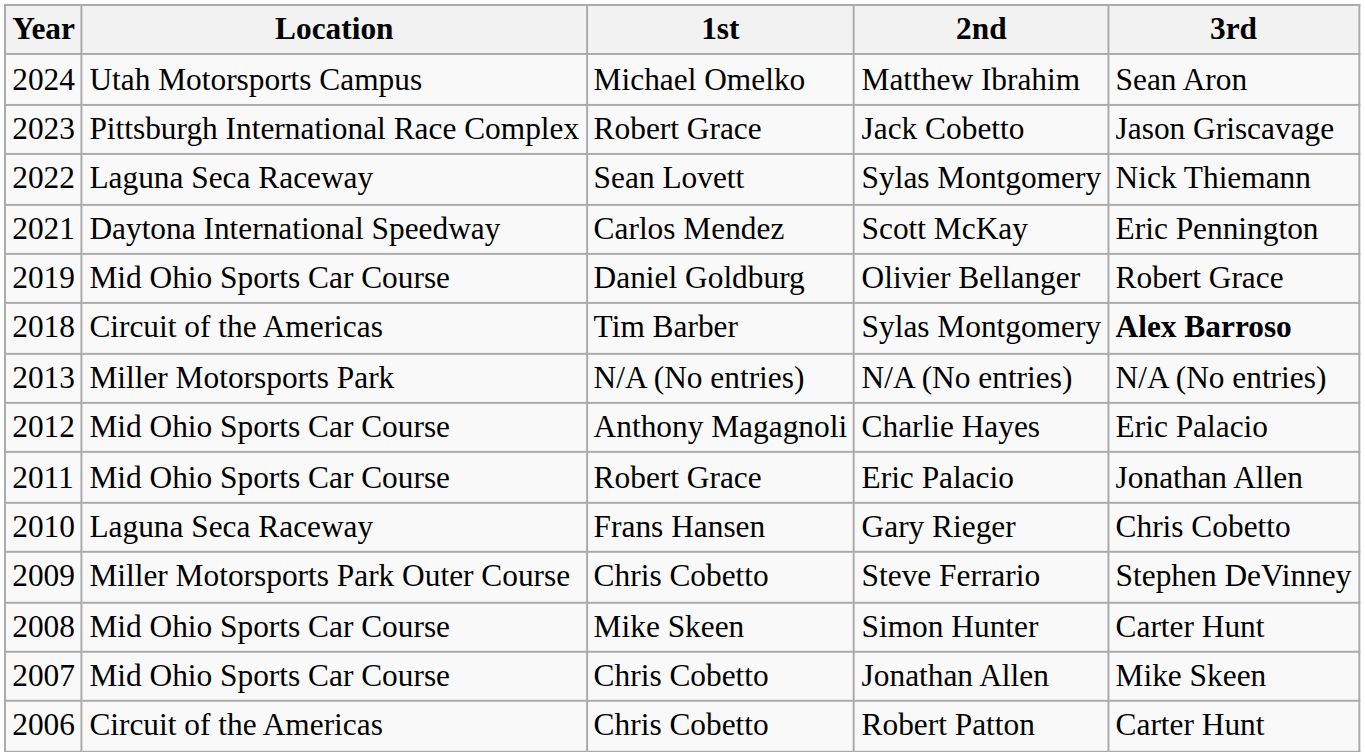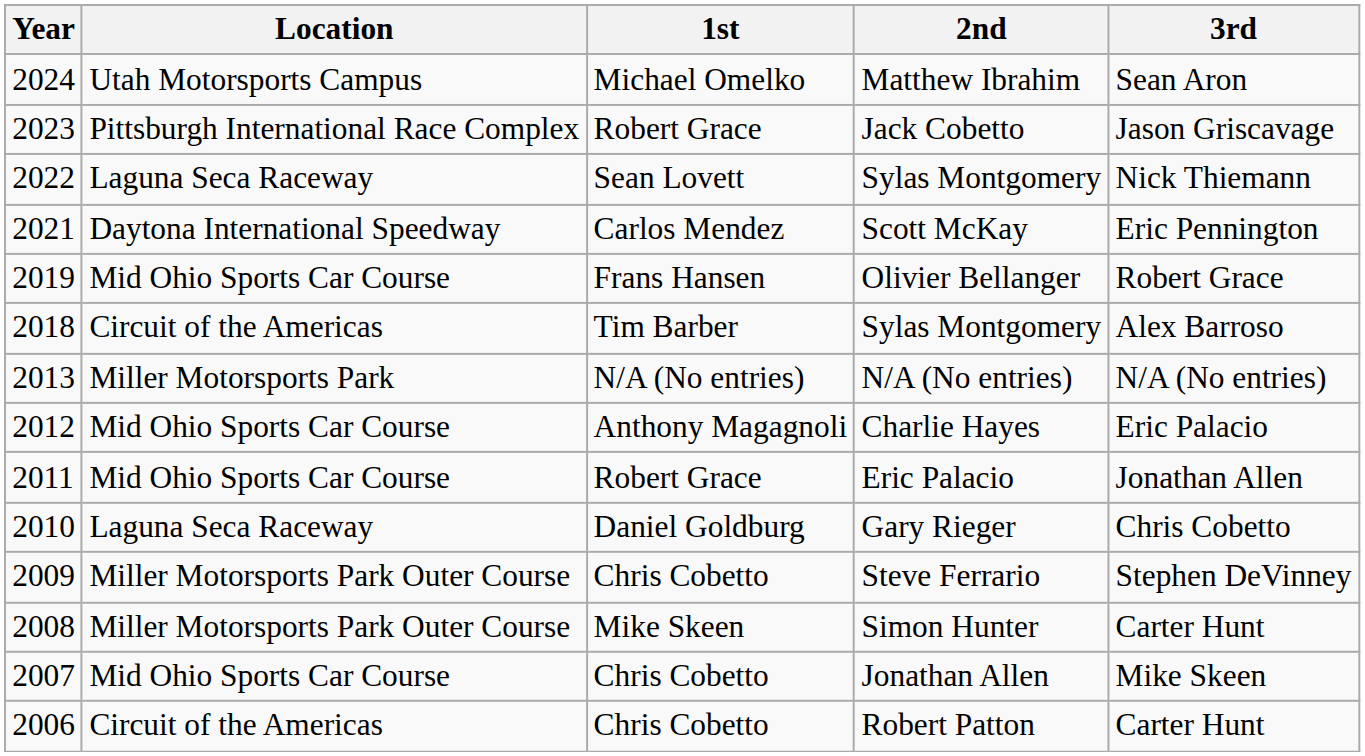Olivier Bellanger | 1st: Daniel Goldburg -> Frans Hansen
2018 / Sylas Montgomery | 3rd: bold -> normal
Gary Rieger | 1st: Frans Hansen -> Daniel Goldburg
Simon Hunter | Location: Mid Ohio Sports Car Course -> Miller Motorsports Park Outer Course
